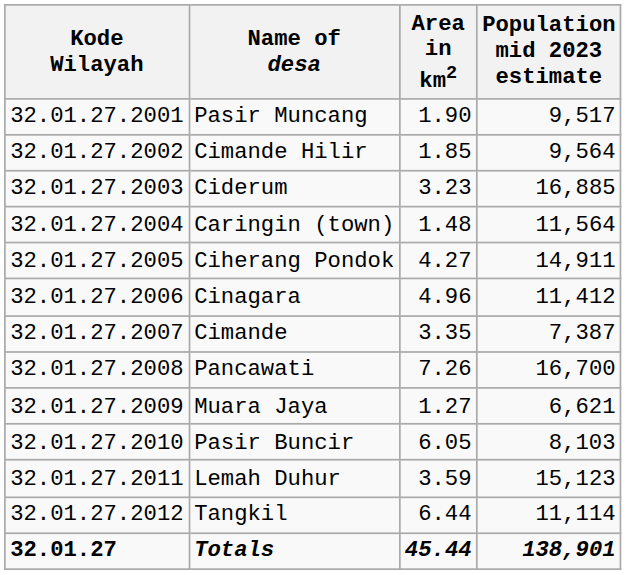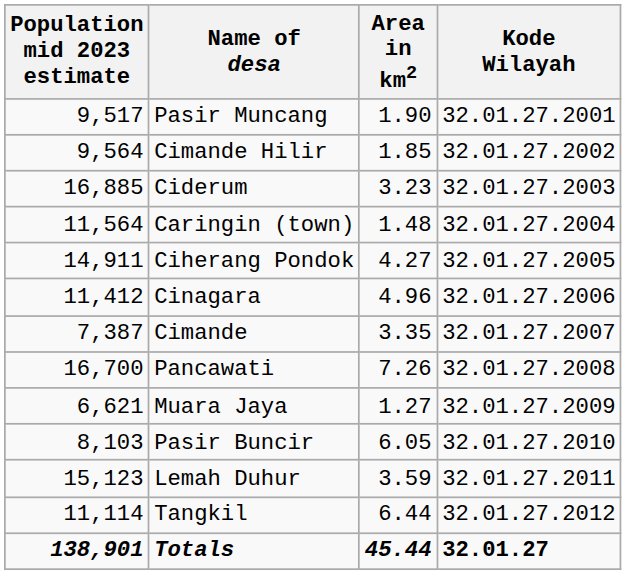columns swapped: Kode Wilayah <-> Population mid 2023 estimate
